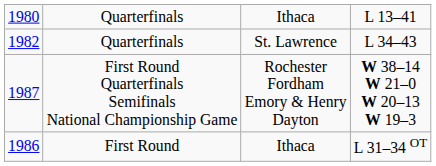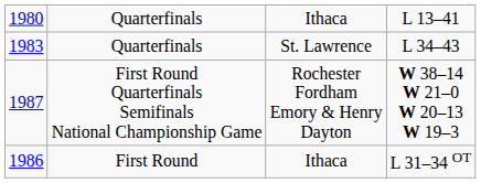Quarterfinals / St. Lawrence | column 1: 1982 -> 1983
